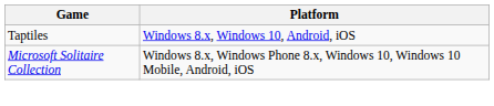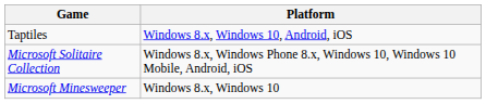+ row: Microsoft Minesweeper | Windows 8.x, Windows 10
